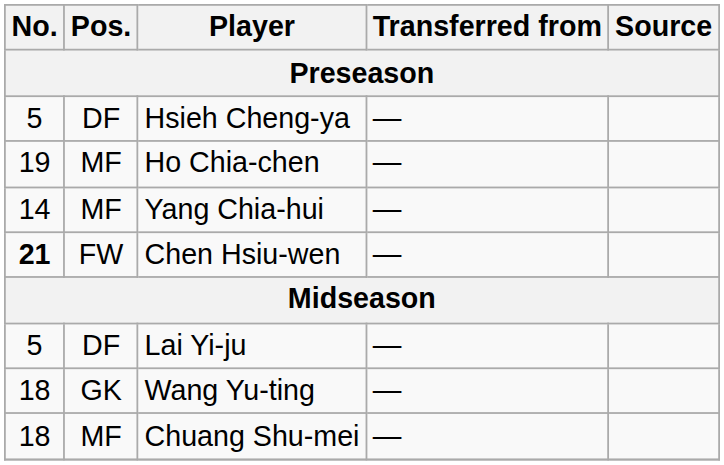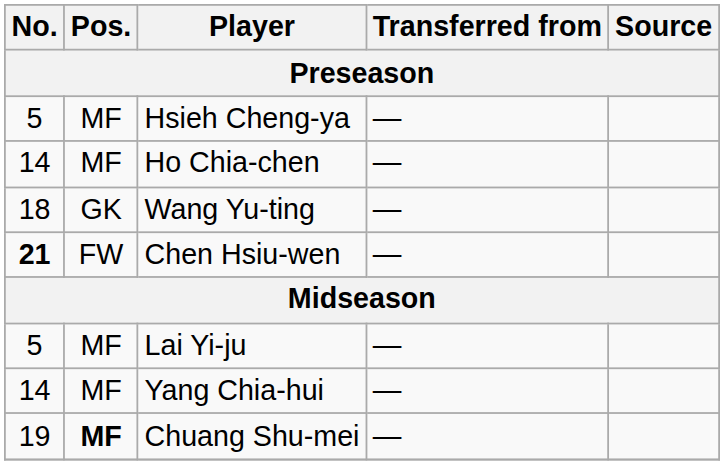Hsieh Cheng-ya | Pos.: DF -> MF
Ho Chia-chen | No.: 19 -> 14
rows swapped: Wang Yu-ting <-> Yang Chia-hui
Lai Yi-ju | Pos.: DF -> MF
Chuang Shu-mei | No.: 18 -> 19
Chuang Shu-mei | Pos.: normal -> bold
